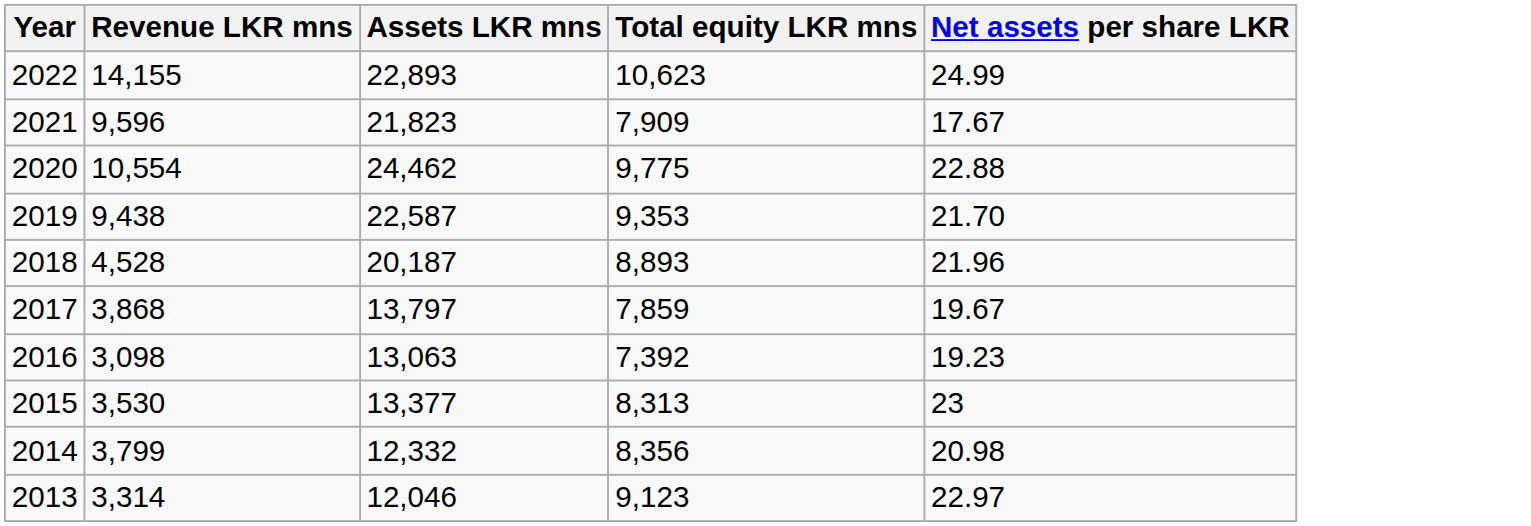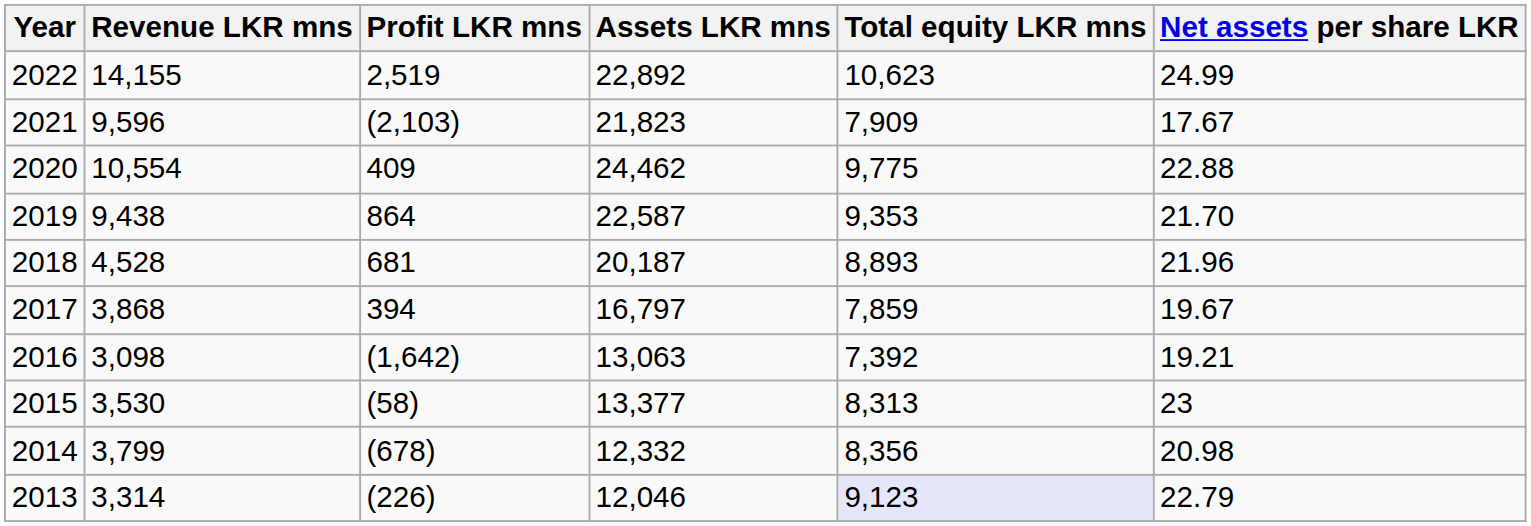+ column: Profit LKR mns | 2,519 | (2,103) | 409 | 864 | 681 | 394 | (1,642) | (58) | (678) | (226)
2022 | Assets LKR mns: 22,893 -> 22,892
2017 | Assets LKR mns: 13,797 -> 16,797
2016 | Net assets per share LKR: 19.23 -> 19.21
2013 | Total equity LKR mns: no background -> lavender background
2013 | Net assets per share LKR: 22.97 -> 22.79
